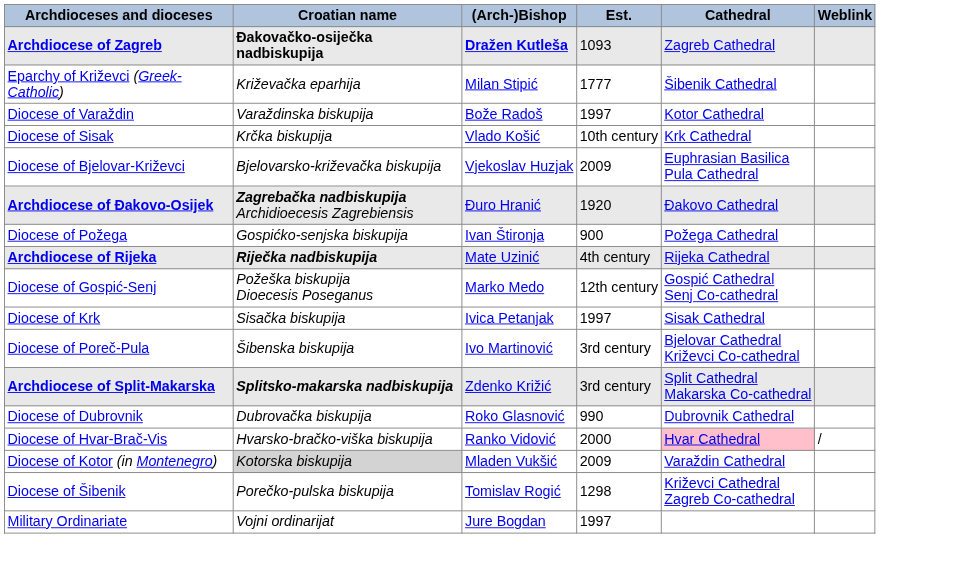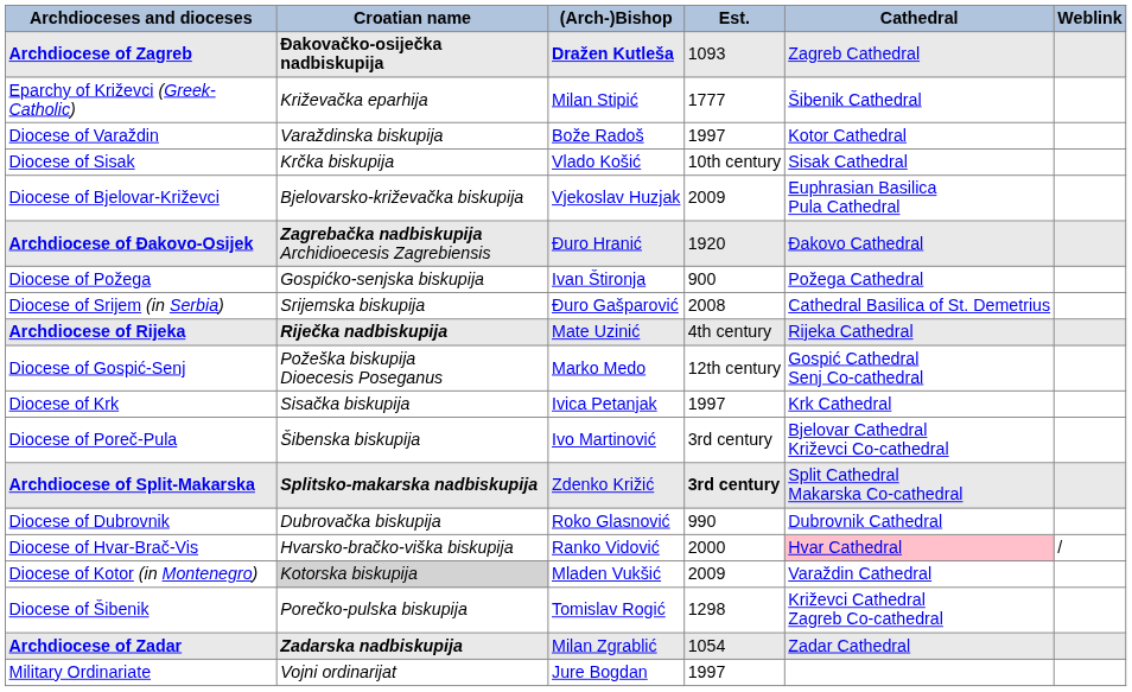Diocese of Sisak | Cathedral: Krk Cathedral -> Sisak Cathedral
+ row: Diocese of Srijem (in Serbia) | Srijemska biskupija | Đuro Gašparović | 2008 | Cathedral Basilica of St. Demetrius
Diocese of Krk | Cathedral: Sisak Cathedral -> Krk Cathedral
Archdiocese of Split-Makarska | Est.: normal -> bold
+ row: Archdiocese of Zadar | Zadarska nadbiskupija | Milan Zgrablić | 1054 | Zadar Cathedral
